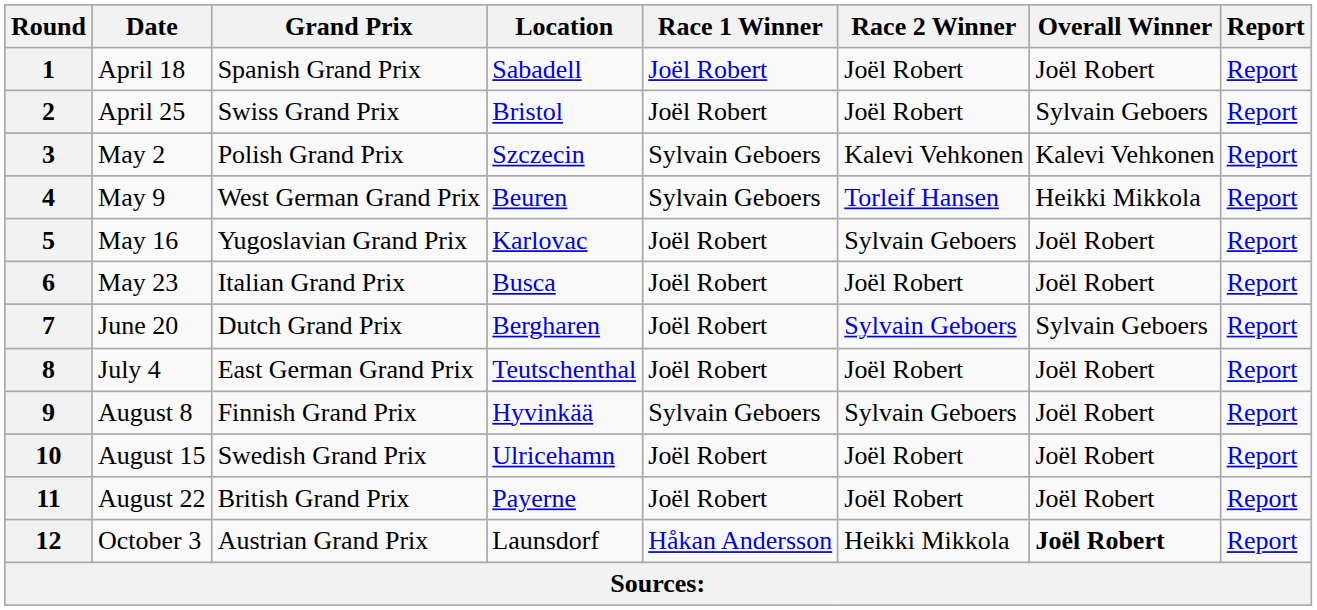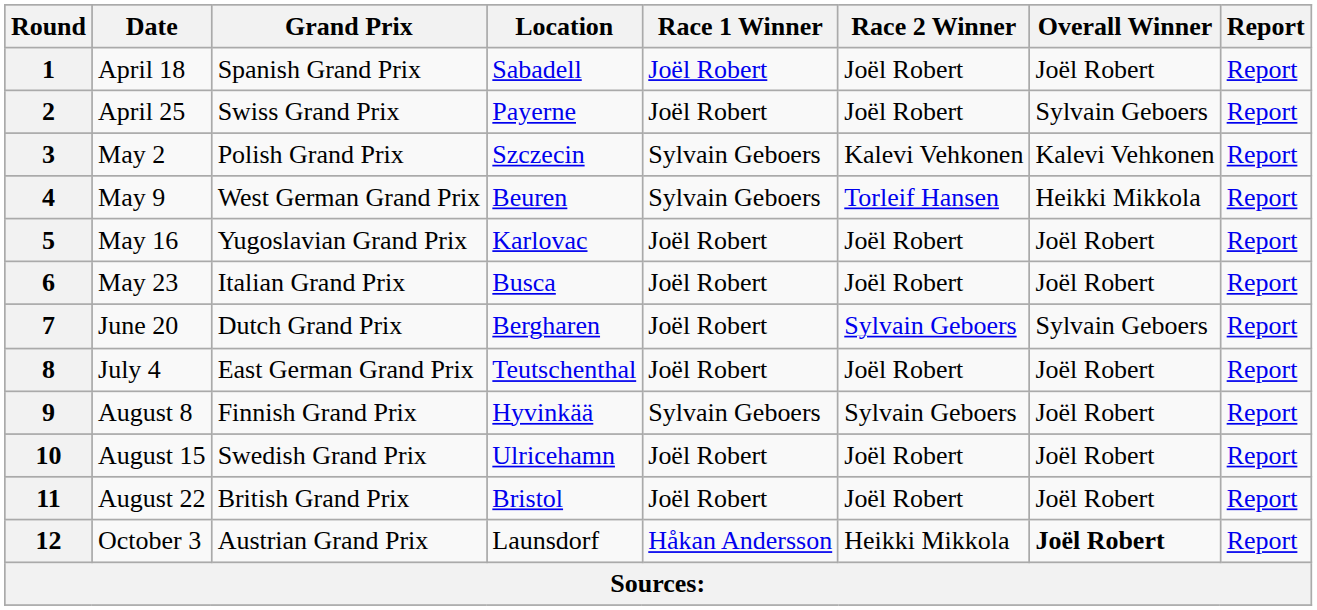2 | Location: Bristol -> Payerne
5 | Race 2 Winner: Sylvain Geboers -> Joël Robert
11 | Location: Payerne -> Bristol
